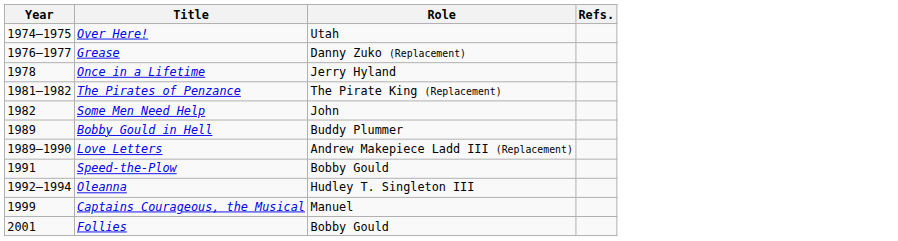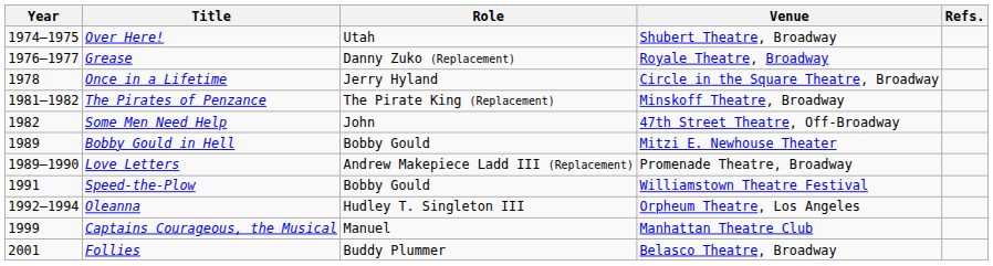+ column: Venue | Shubert Theatre, Broadway | Royale Theatre, Broadway | Circle in the Square Theatre, Broadway | Minskoff Theatre, Broadway | 47th Street Theatre, Off-Broadway | Mitzi E. Newhouse Theater | Promenade Theatre, Broadway | Williamstown Theatre Festival | Orpheum Theatre, Los Angeles | Manhattan Theatre Club | Belasco Theatre, Broadway
Bobby Gould in Hell | Role: Buddy Plummer -> Bobby Gould
Follies | Role: Bobby Gould -> Buddy Plummer
